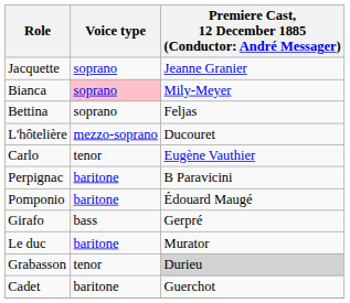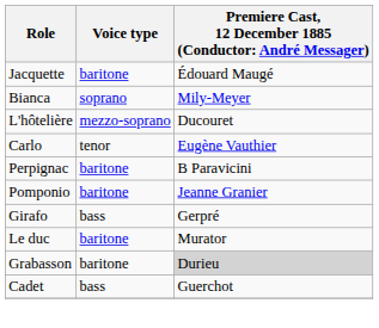Jacquette | Voice type: soprano -> baritone
Jacquette | column 3: Jeanne Granier -> Édouard Maugé
Bianca | Voice type: pink background -> no background
- row: Bettina | soprano | Feljas
Pomponio | column 3: Édouard Maugé -> Jeanne Granier
Grabasson | Voice type: tenor -> baritone
Cadet | Voice type: baritone -> bass
